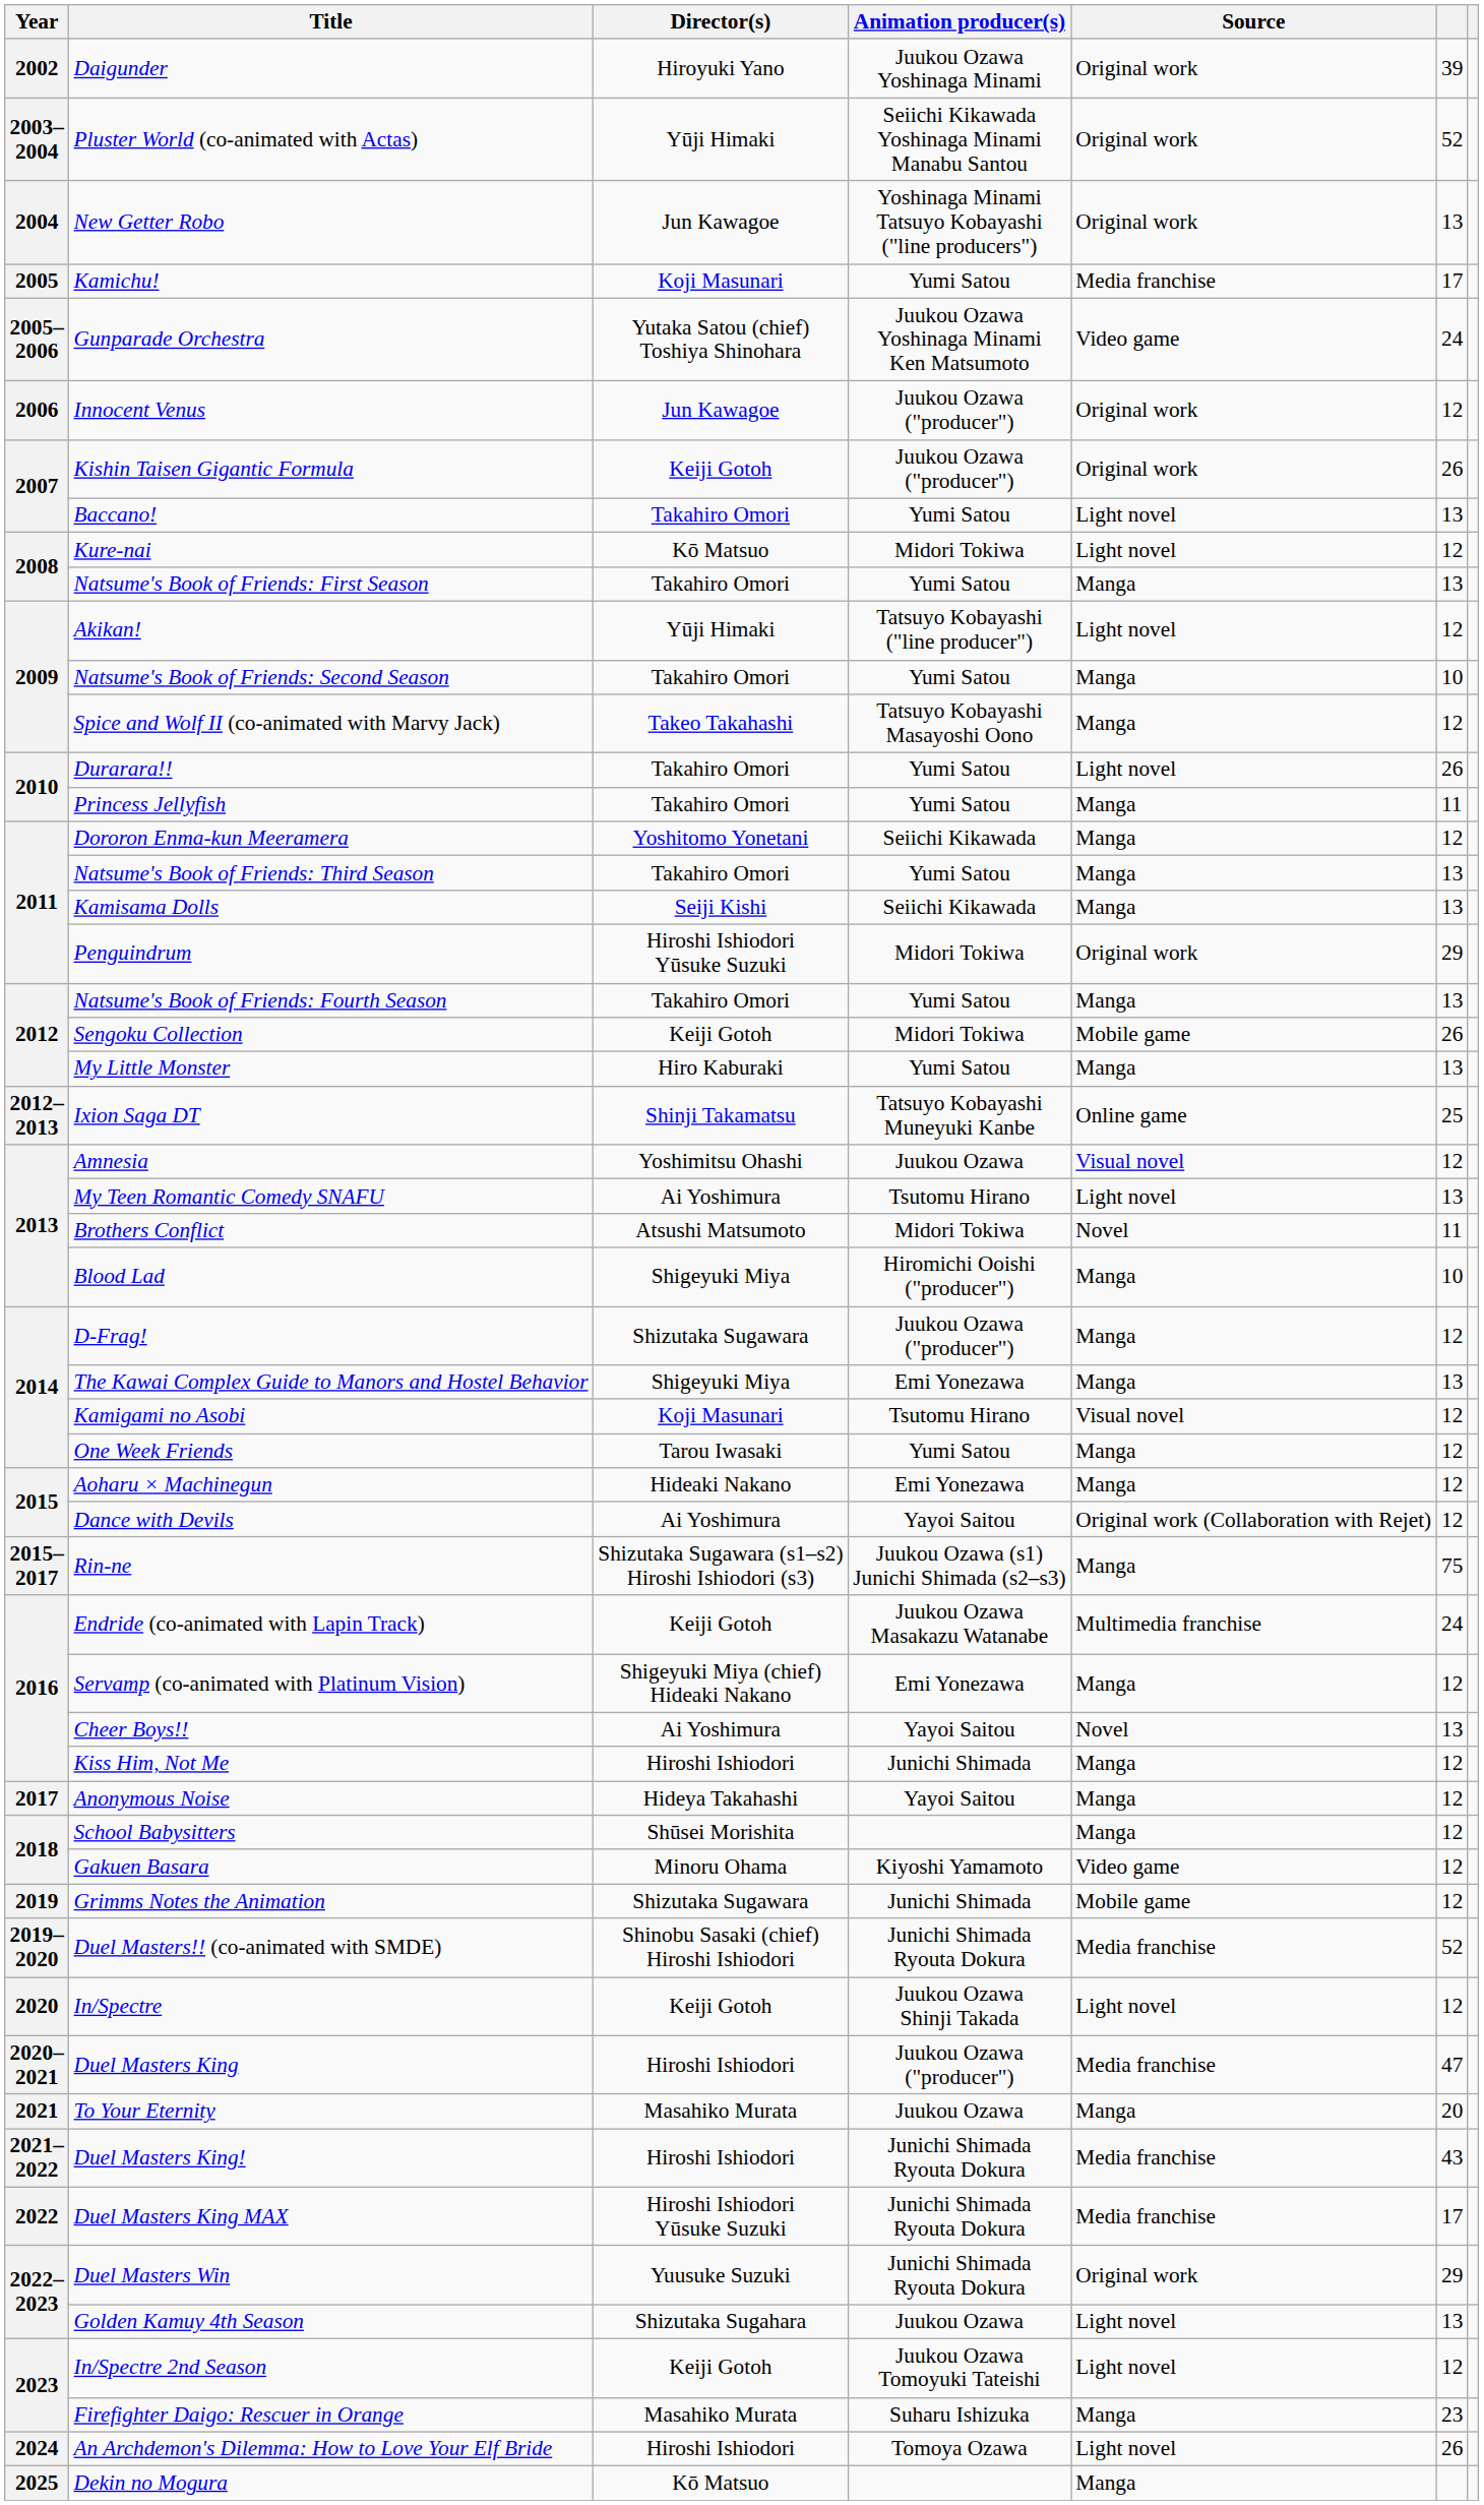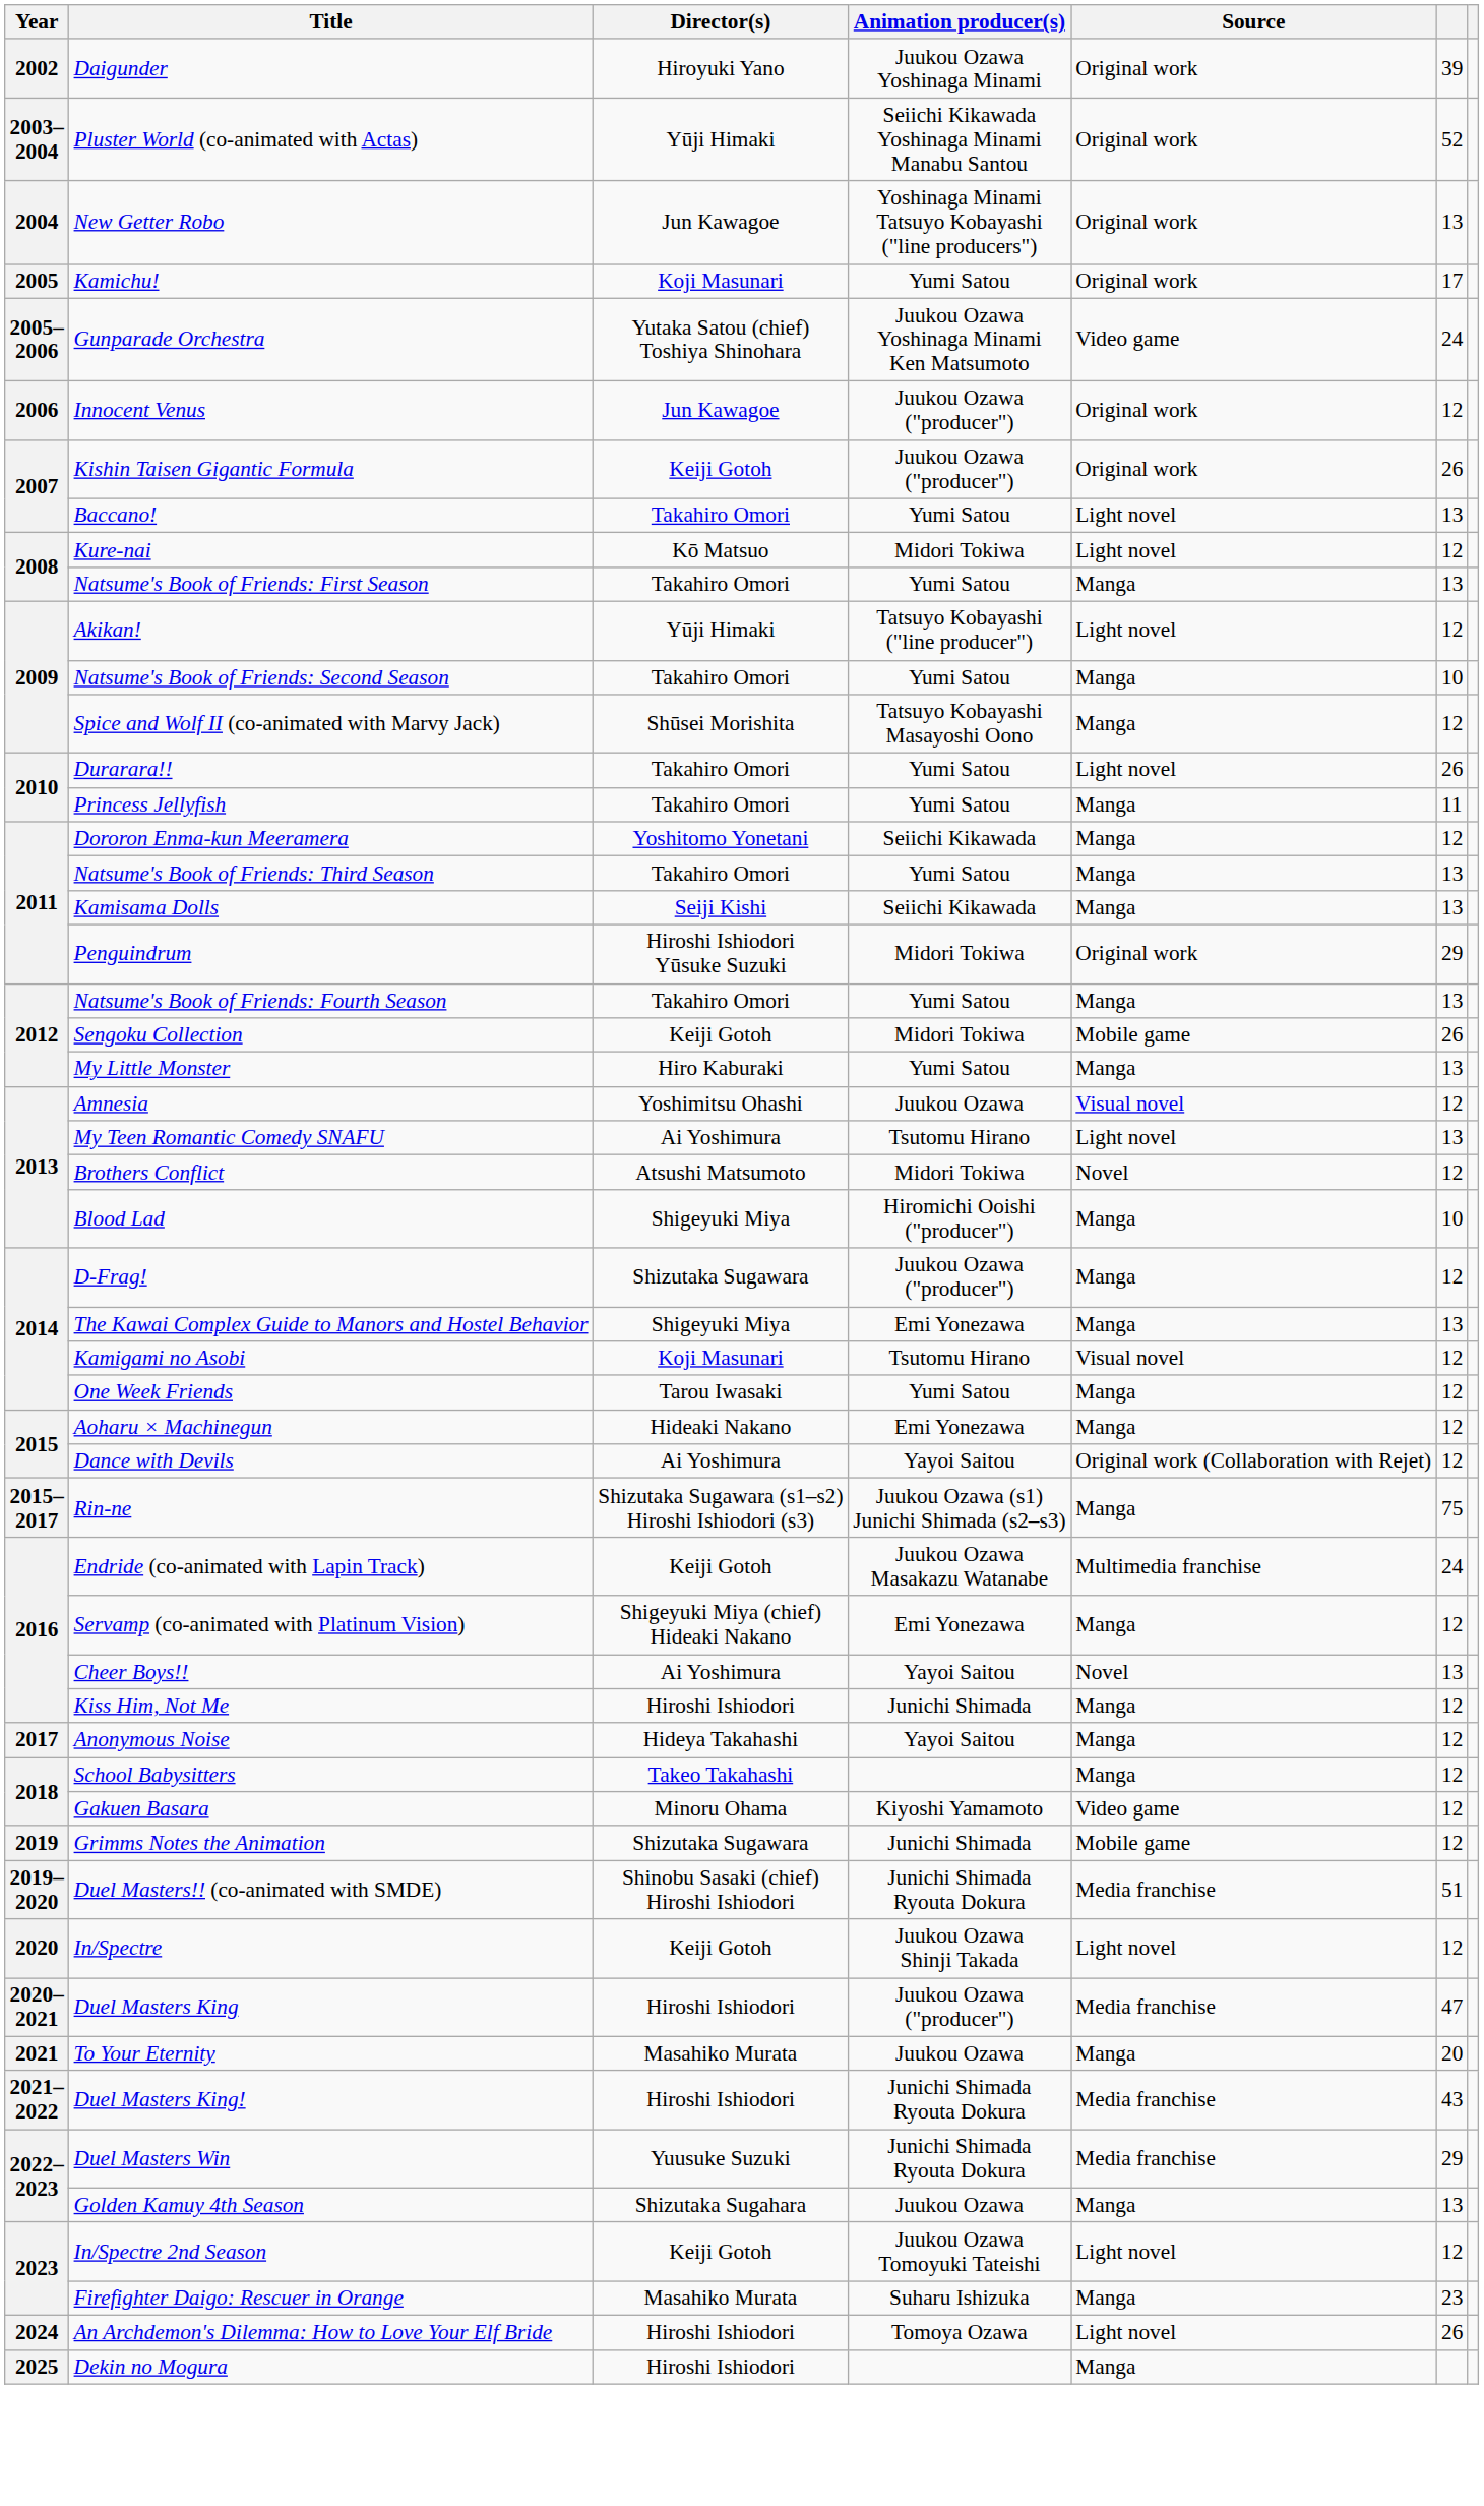Kamichu! | Source: Media franchise -> Original work
Spice and Wolf II (co-animated with Marvy Jack) | Director(s): Takeo Takahashi -> Shūsei Morishita
- row: 2012–2013 | Ixion Saga DT | Shinji Takamatsu | Tatsuyo Kobayashi Muneyuki Kanbe | Online game | 25
Brothers Conflict | column 6: 11 -> 12
School Babysitters | Director(s): Shūsei Morishita -> Takeo Takahashi
Duel Masters!! (co-animated with SMDE) | column 6: 52 -> 51
- row: 2022 | Duel Masters King MAX | Hiroshi Ishiodori Yūsuke Suzuki | Junichi Shimada Ryouta Dokura | Media franchise | 17
Duel Masters Win | Source: Original work -> Media franchise
Golden Kamuy 4th Season | Source: Light novel -> Manga
Dekin no Mogura | Director(s): Kō Matsuo -> Hiroshi Ishiodori
